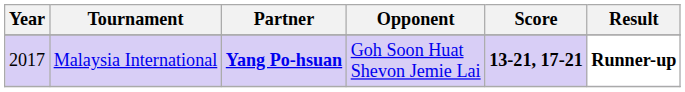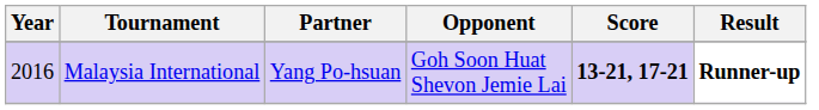Malaysia International | Year: 2017 -> 2016
Malaysia International | Partner: bold -> normal
